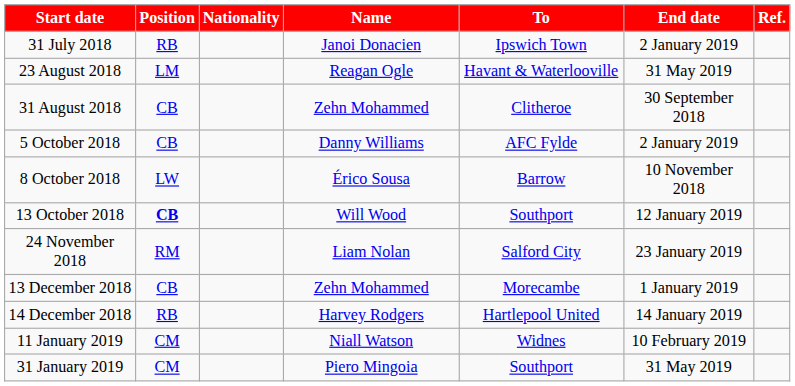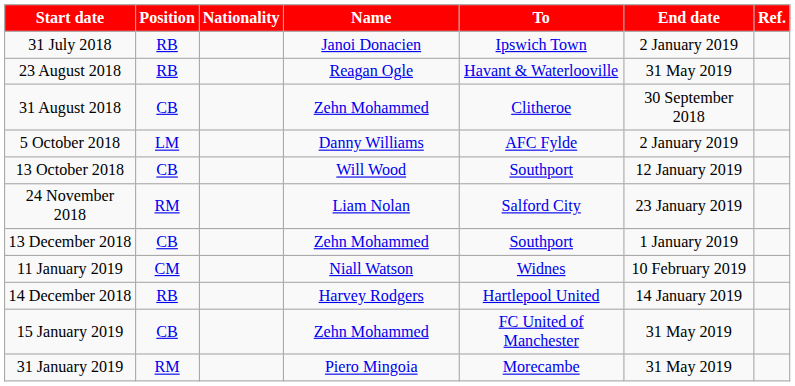23 August 2018 | Position: LM -> RB
5 October 2018 | Position: CB -> LM
- row: 8 October 2018 | LW | Érico Sousa | Barrow | 10 November 2018
13 October 2018 | Position: bold -> normal
13 December 2018 | To: Morecambe -> Southport
rows swapped: 14 December 2018 <-> 11 January 2019
+ row: 15 January 2019 | CB | Zehn Mohammed | FC United of Manchester | 31 May 2019
31 January 2019 | Position: CM -> RM
31 January 2019 | To: Southport -> Morecambe
